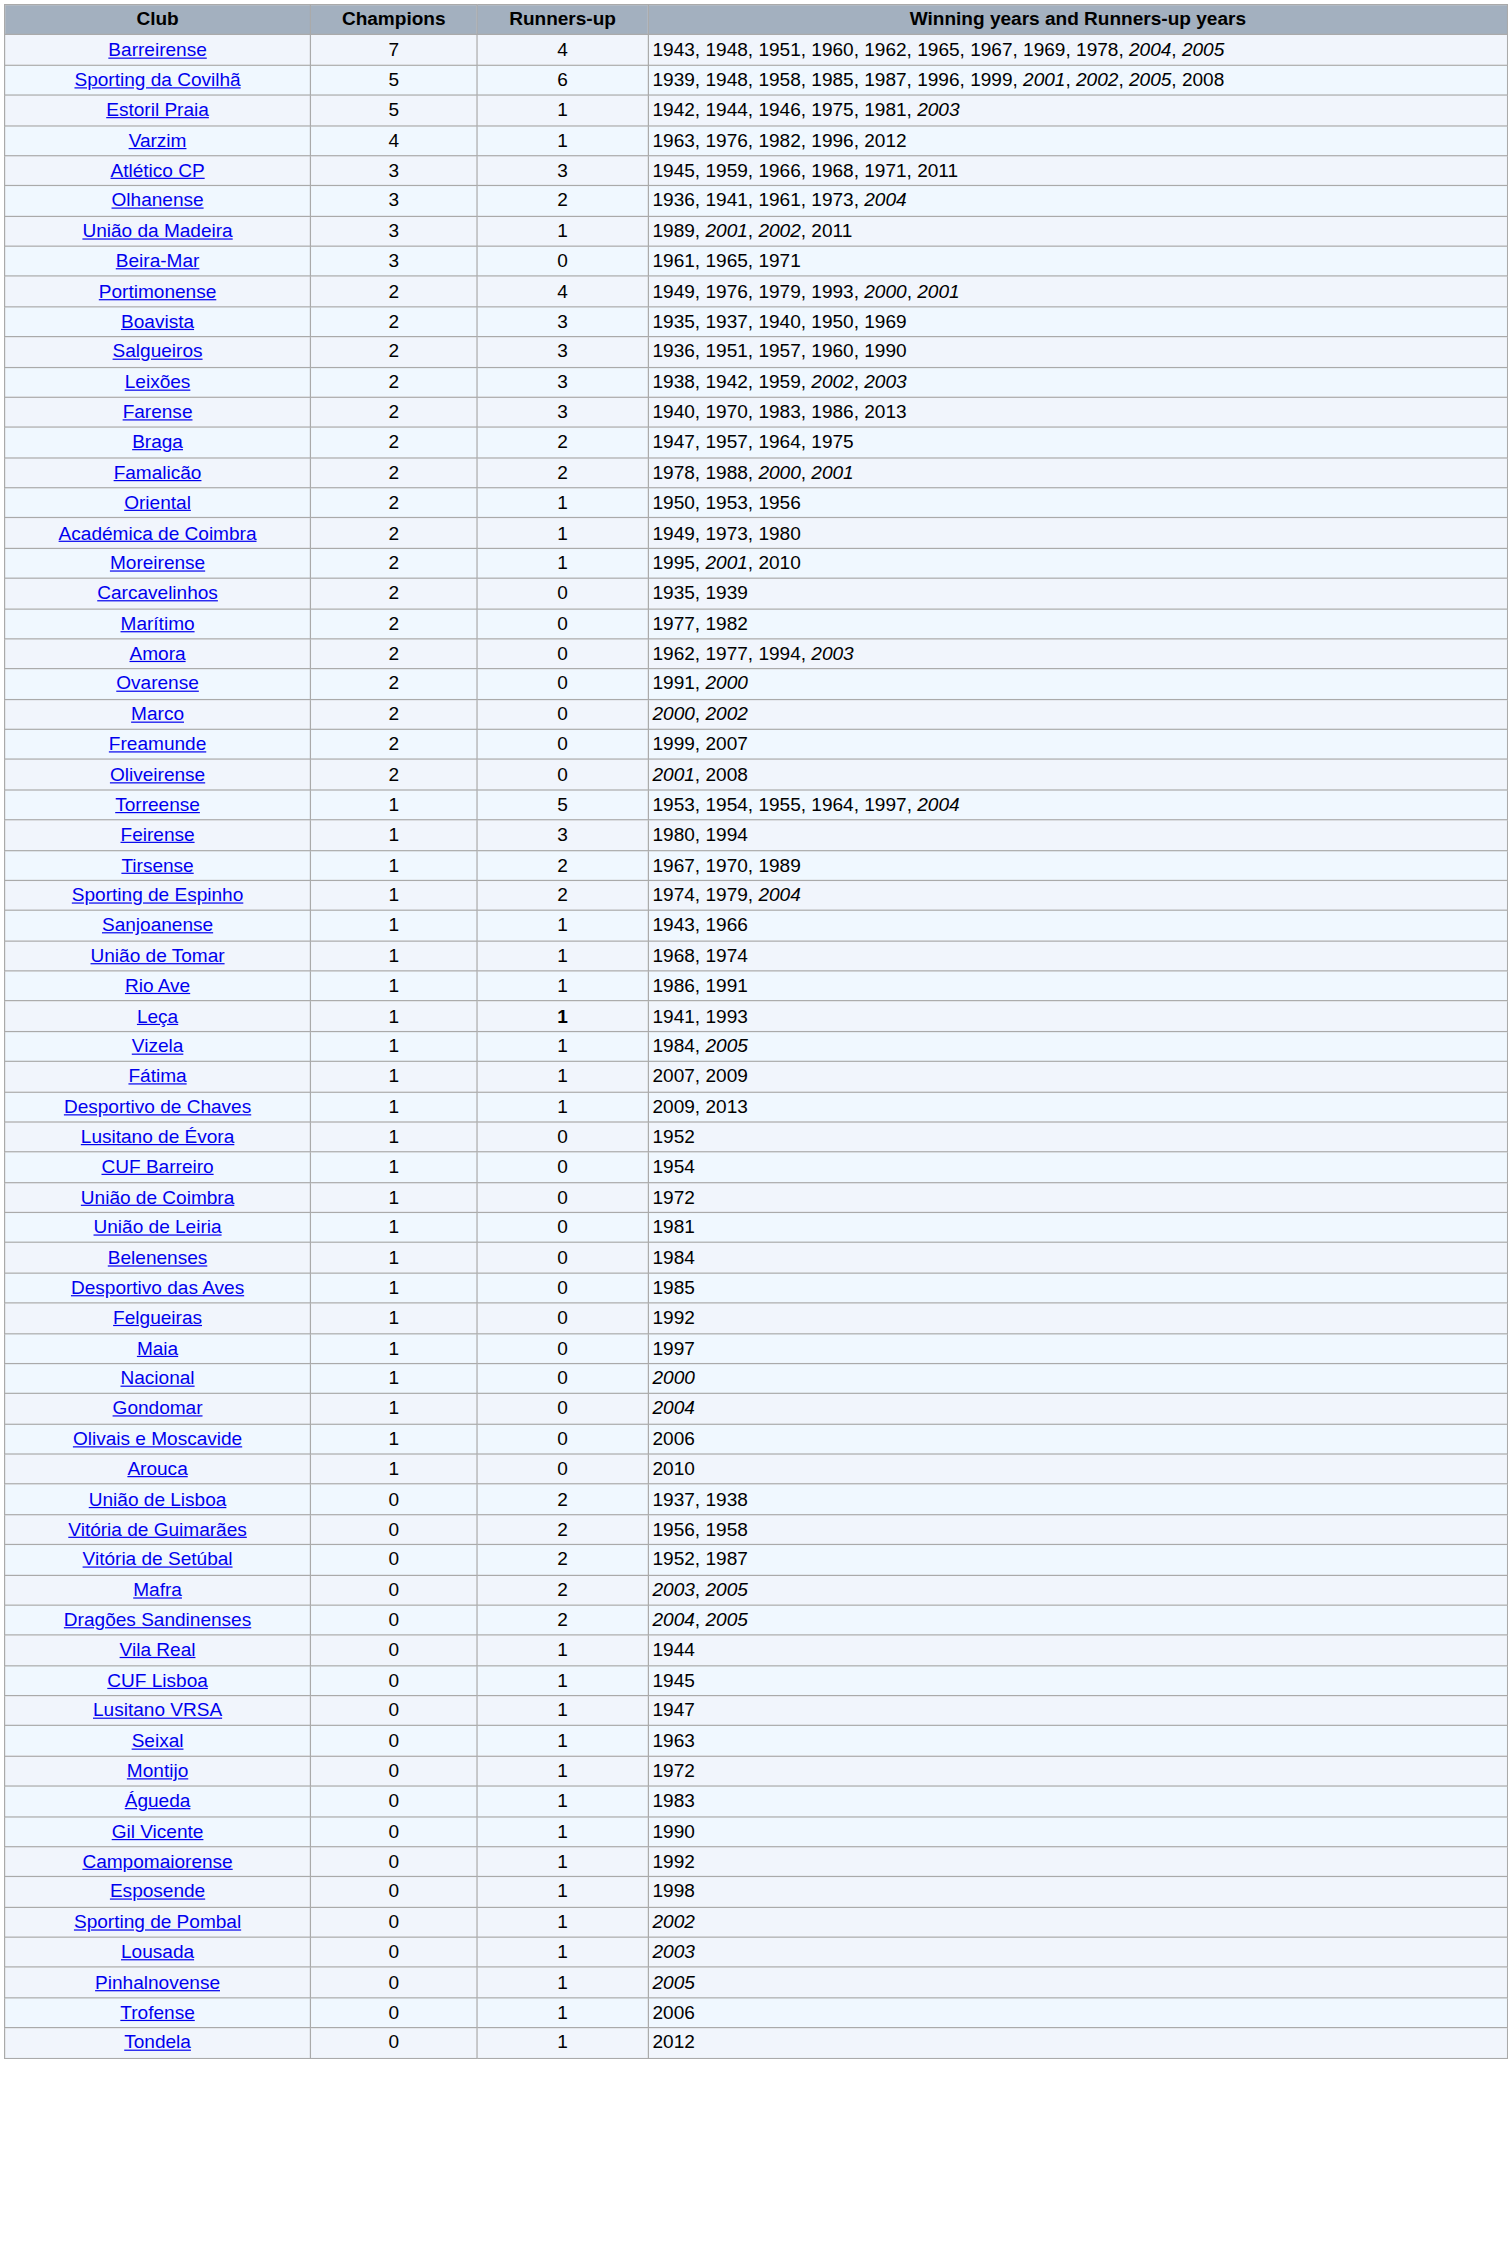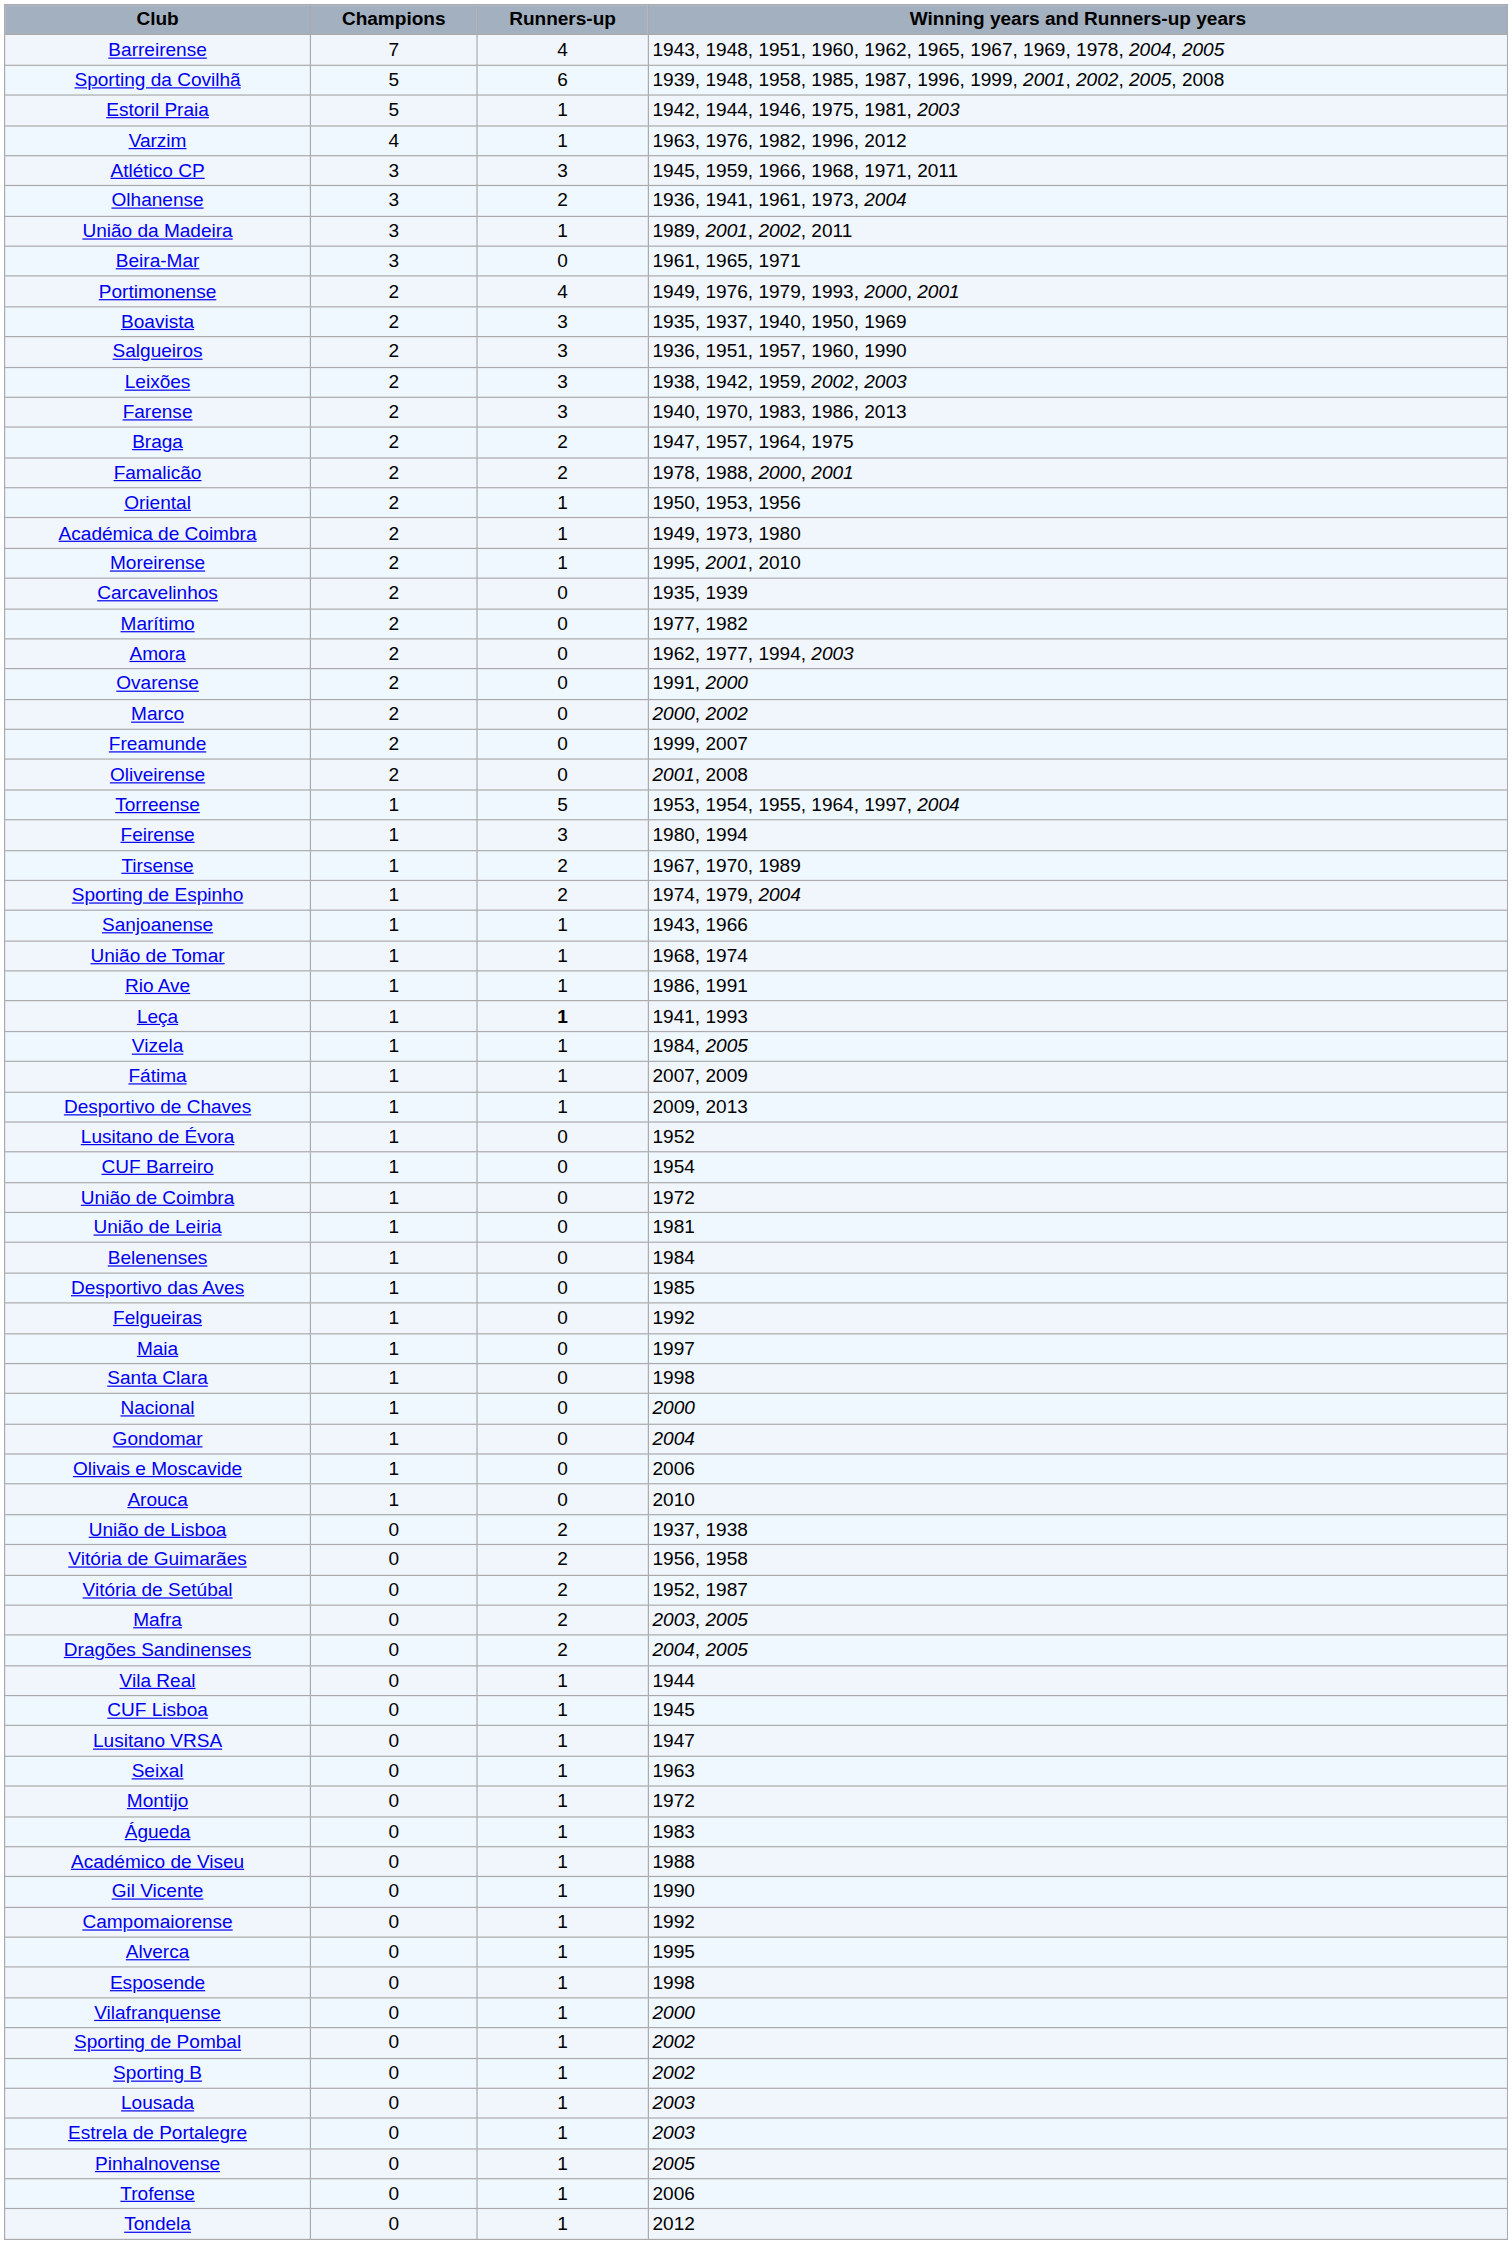+ row: Santa Clara | 1 | 0 | 1998
+ row: Académico de Viseu | 0 | 1 | 1988
+ row: Alverca | 0 | 1 | 1995
+ row: Vilafranquense | 0 | 1 | 2000
+ row: Sporting B | 0 | 1 | 2002
+ row: Estrela de Portalegre | 0 | 1 | 2003
